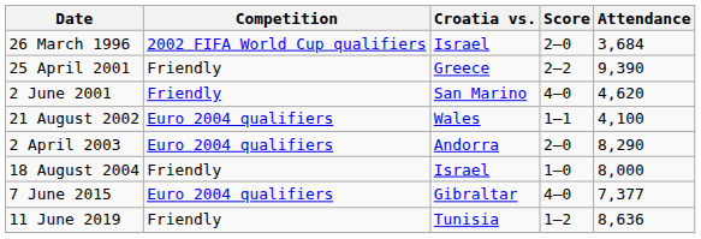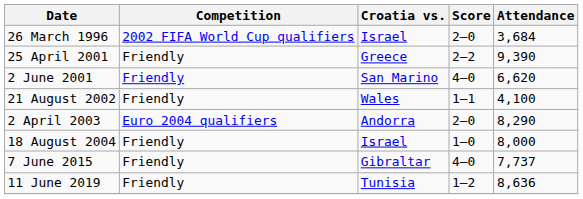2 June 2001 | Attendance: 4,620 -> 6,620
21 August 2002 | Competition: Euro 2004 qualifiers -> Friendly
7 June 2015 | Competition: Euro 2004 qualifiers -> Friendly
7 June 2015 | Attendance: 7,377 -> 7,737
